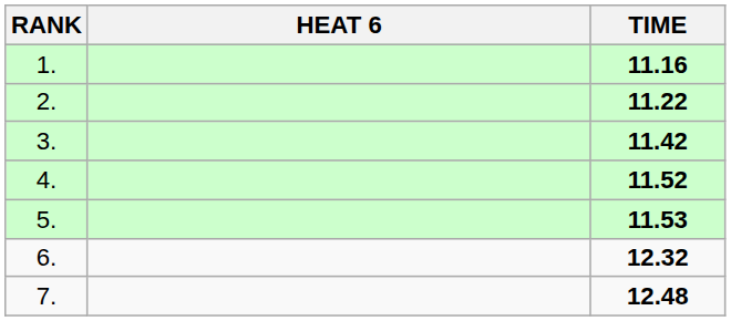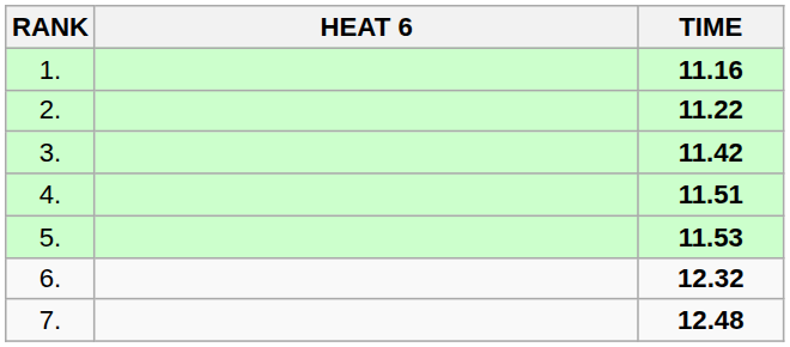4. | TIME: 11.52 -> 11.51
